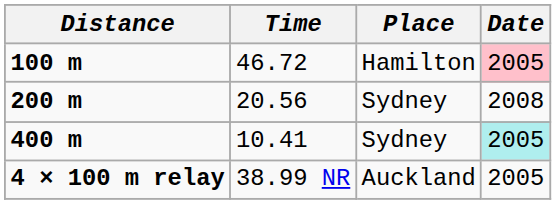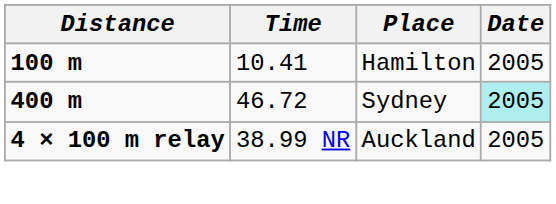100 m | Time: 46.72 -> 10.41
100 m | Date: pink background -> no background
- row: 200 m | 20.56 | Sydney | 2008
400 m | Time: 10.41 -> 46.72
